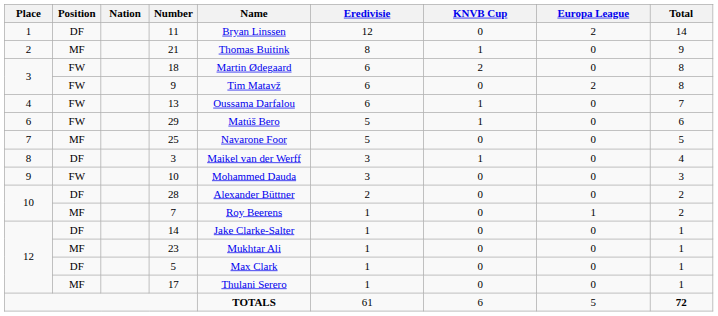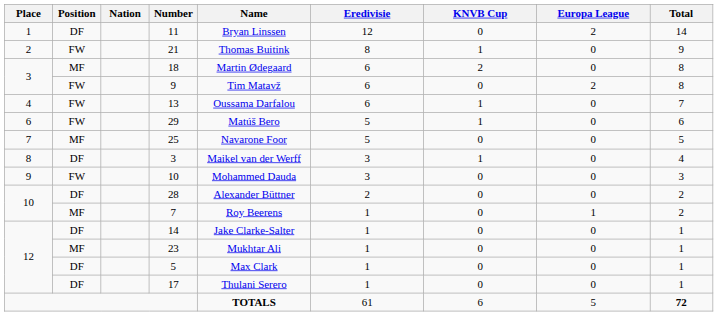21 | Position: MF -> FW
18 | Position: FW -> MF
17 | Position: MF -> DF
